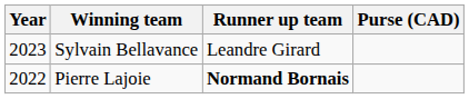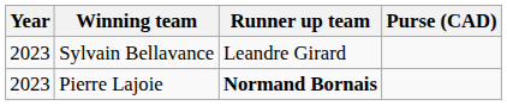Pierre Lajoie | Year: 2022 -> 2023
